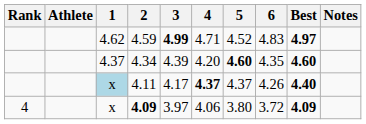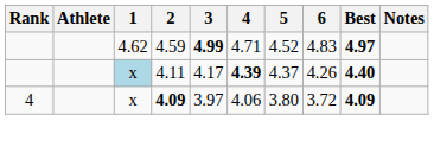- row: 4.37 | 4.34 | 4.39 | 4.20 | 4.60 | 4.35 | 4.60
4.11 | 4: 4.37 -> 4.39
